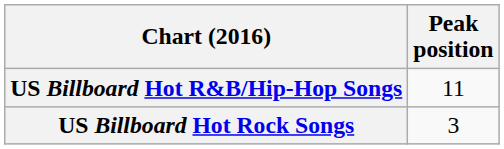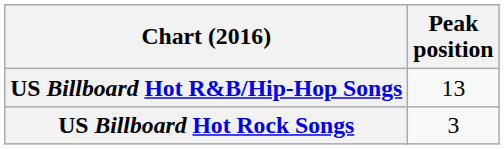US Billboard Hot R&B/Hip-Hop Songs | Peak position: 11 -> 13
